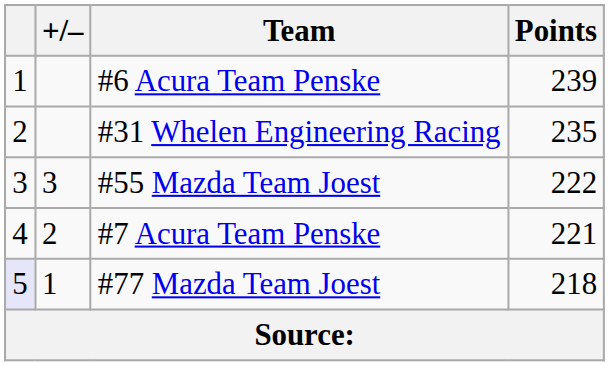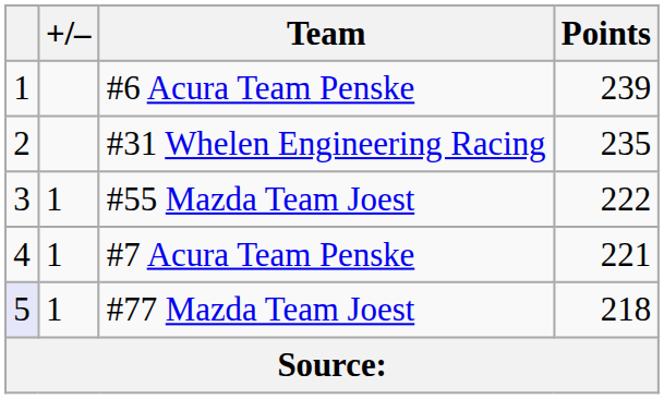#55 Mazda Team Joest | +/–: 3 -> 1
#7 Acura Team Penske | +/–: 2 -> 1
